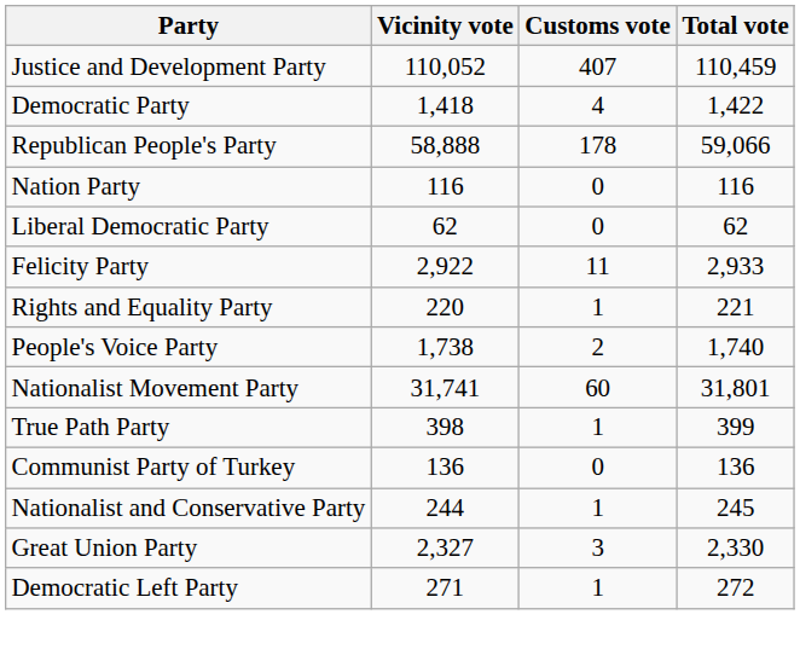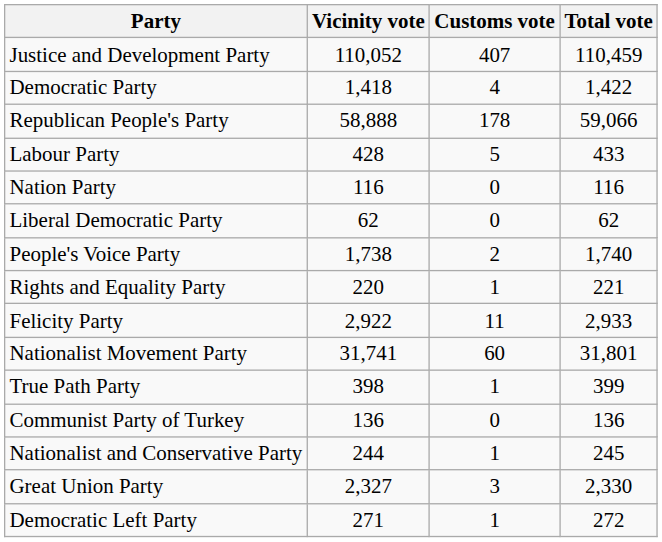+ row: Labour Party | 428 | 5 | 433
rows swapped: Felicity Party <-> People's Voice Party
